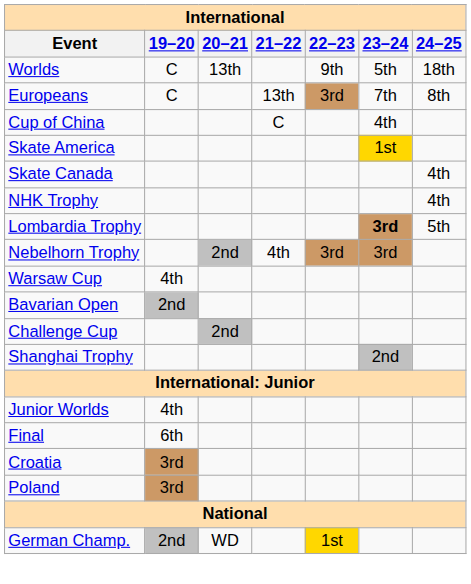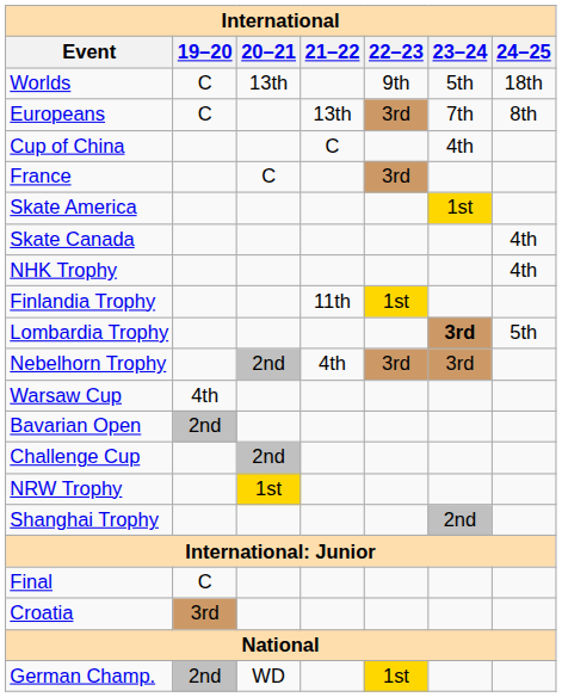+ row: France | C | 3rd
+ row: Finlandia Trophy | 11th | 1st
+ row: NRW Trophy | 1st
- row: Junior Worlds | 4th
Final | 19–20: 6th -> C
- row: Poland | 3rd
